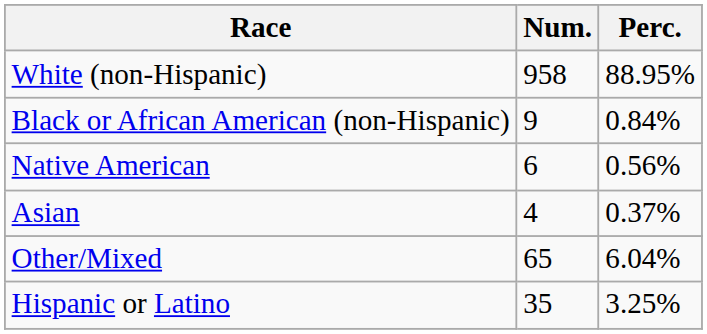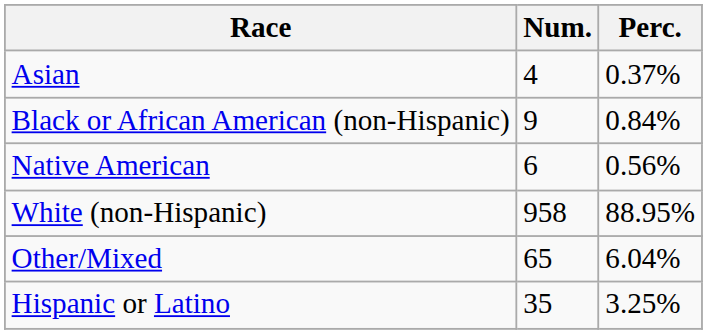rows swapped: White (non-Hispanic) <-> Asian
